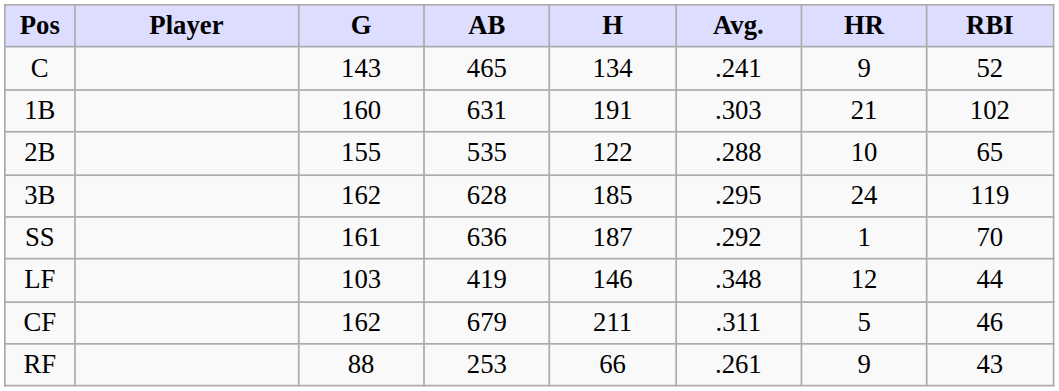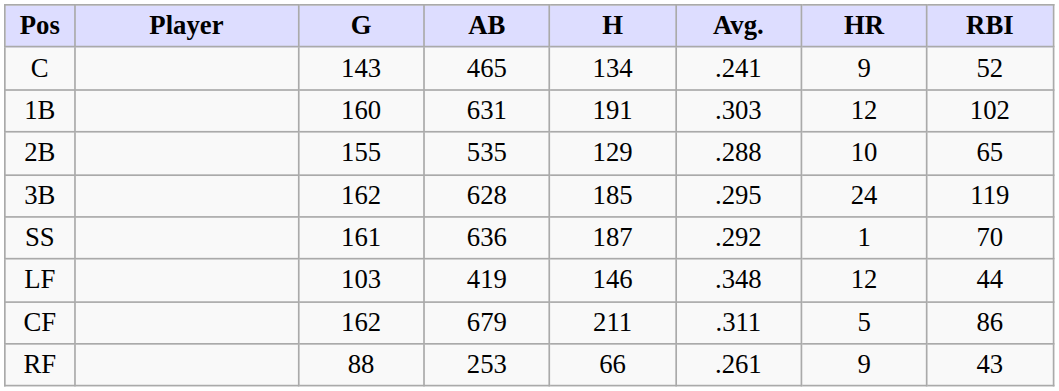1B | HR: 21 -> 12
2B | H: 122 -> 129
CF | RBI: 46 -> 86
